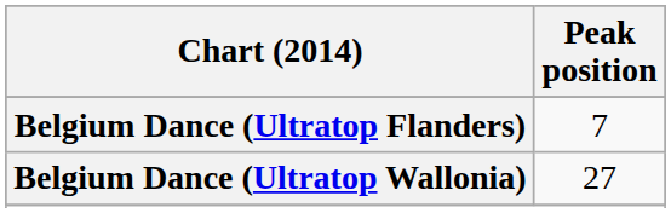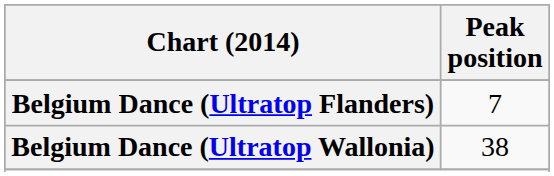Belgium Dance (Ultratop Wallonia) | Peak position: 27 -> 38
